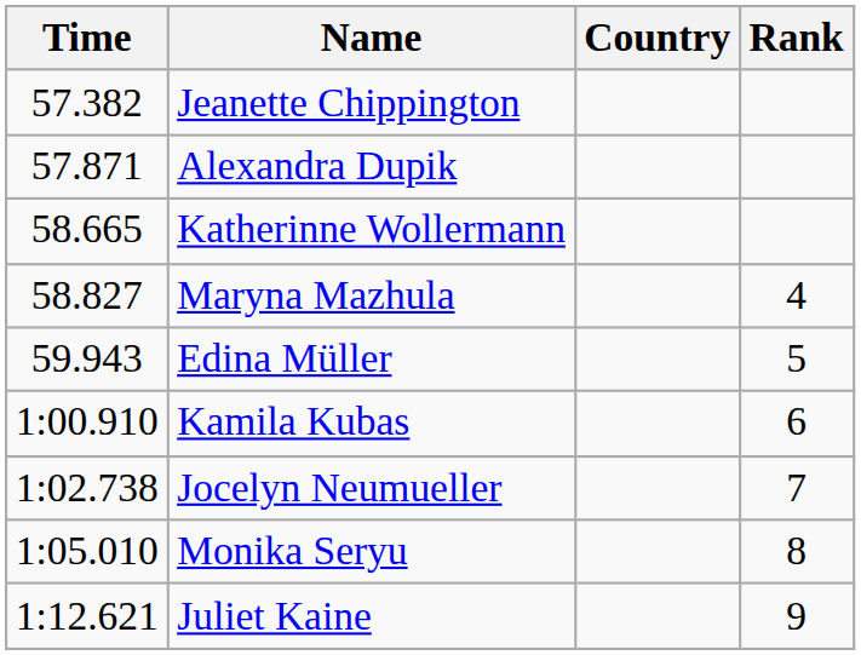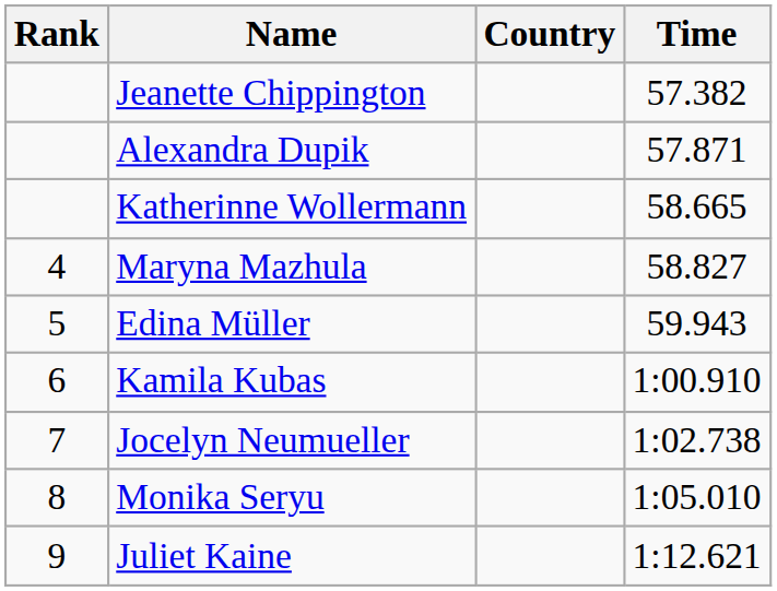columns swapped: Rank <-> Time
